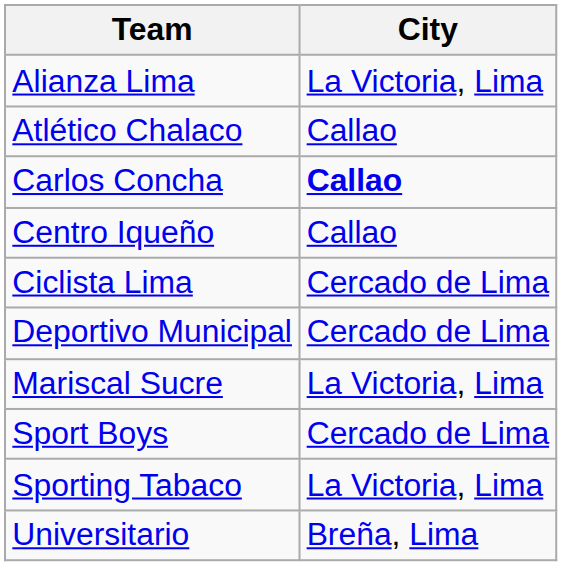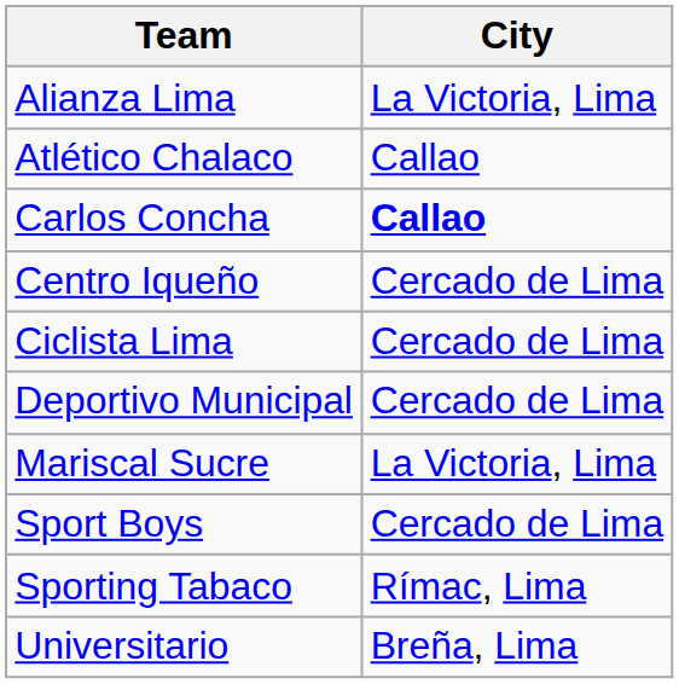Centro Iqueño | City: Callao -> Cercado de Lima
Sporting Tabaco | City: La Victoria, Lima -> Rímac, Lima
